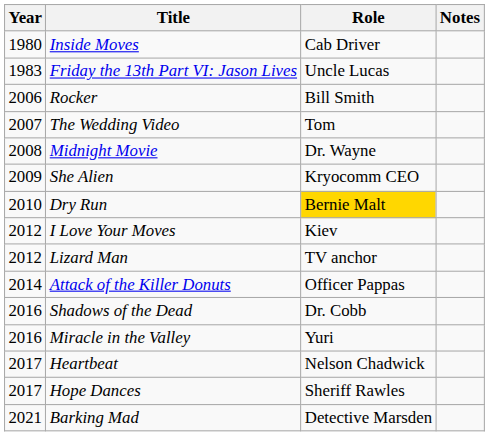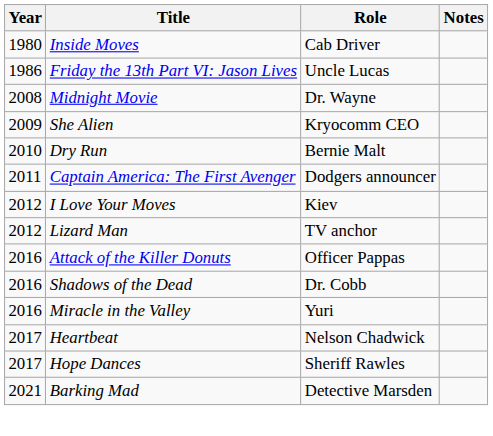Friday the 13th Part VI: Jason Lives | Year: 1983 -> 1986
- row: 2006 | Rocker | Bill Smith
- row: 2007 | The Wedding Video | Tom
Dry Run | Role: gold background -> no background
+ row: 2011 | Captain America: The First Avenger | Dodgers announcer
Attack of the Killer Donuts | Year: 2014 -> 2016
